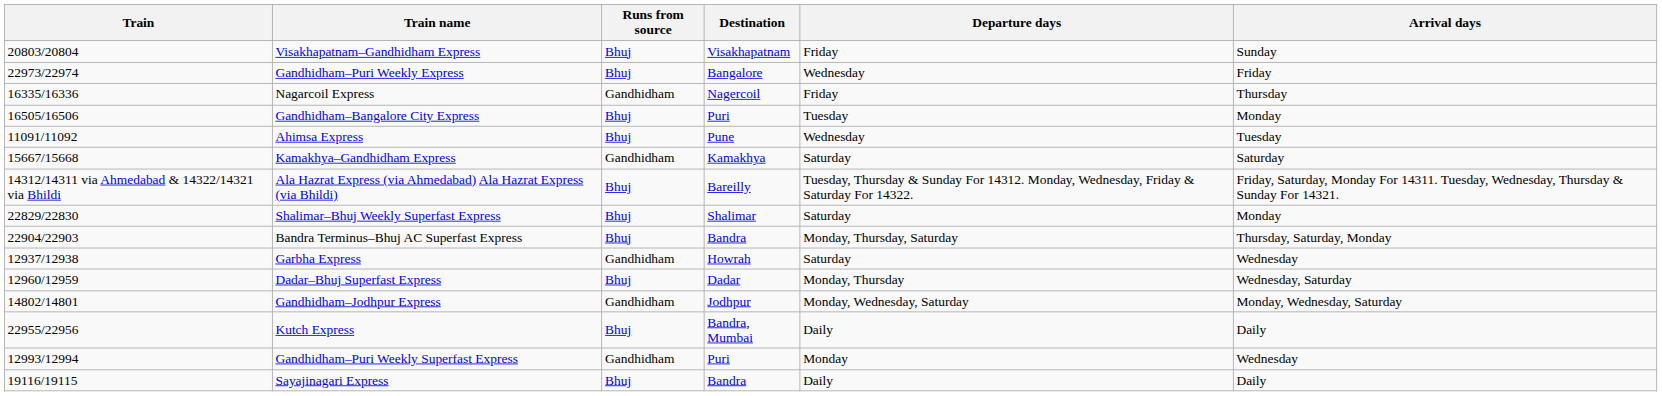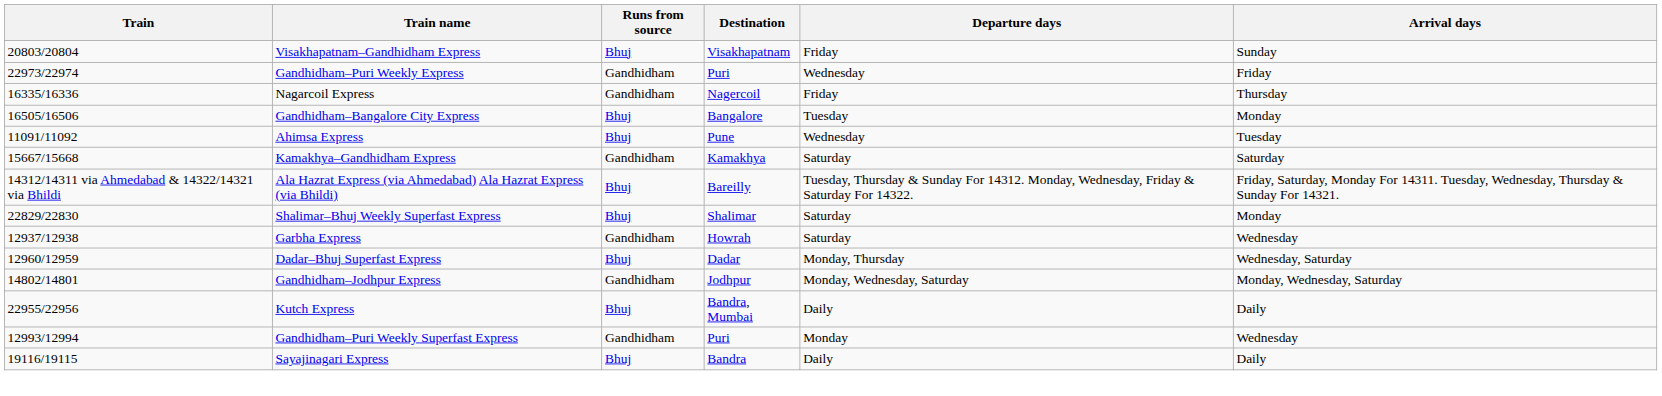Gandhidham–Puri Weekly Express | Runs from source: Bhuj -> Gandhidham
Gandhidham–Puri Weekly Express | Destination: Bangalore -> Puri
Gandhidham–Bangalore City Express | Destination: Puri -> Bangalore
- row: 22904/22903 | Bandra Terminus–Bhuj AC Superfast Express | Bhuj | Bandra | Monday, Thursday, Saturday | Thursday, Saturday, Monday
